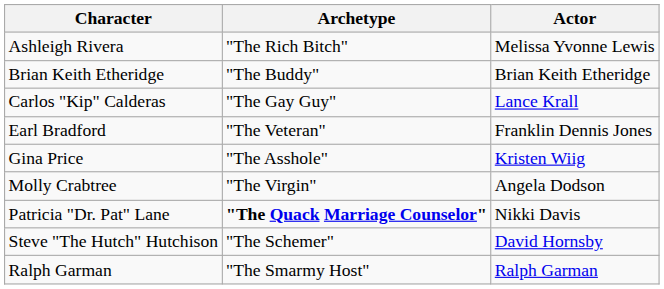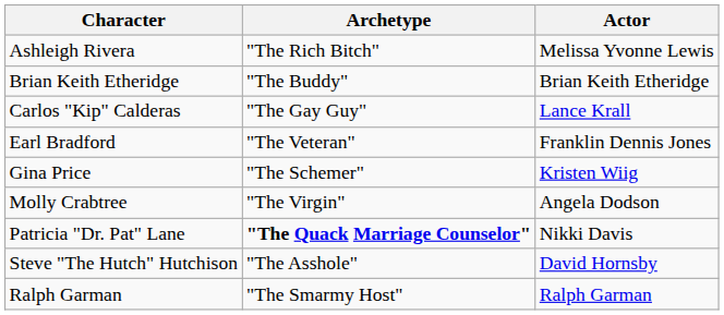Gina Price | Archetype: "The Asshole" -> "The Schemer"
Steve "The Hutch" Hutchison | Archetype: "The Schemer" -> "The Asshole"
